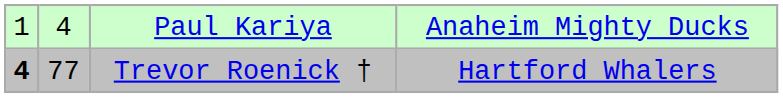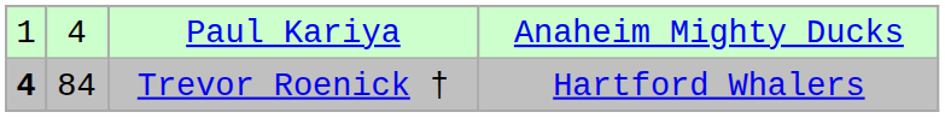Trevor Roenick † | column 2: 77 -> 84
